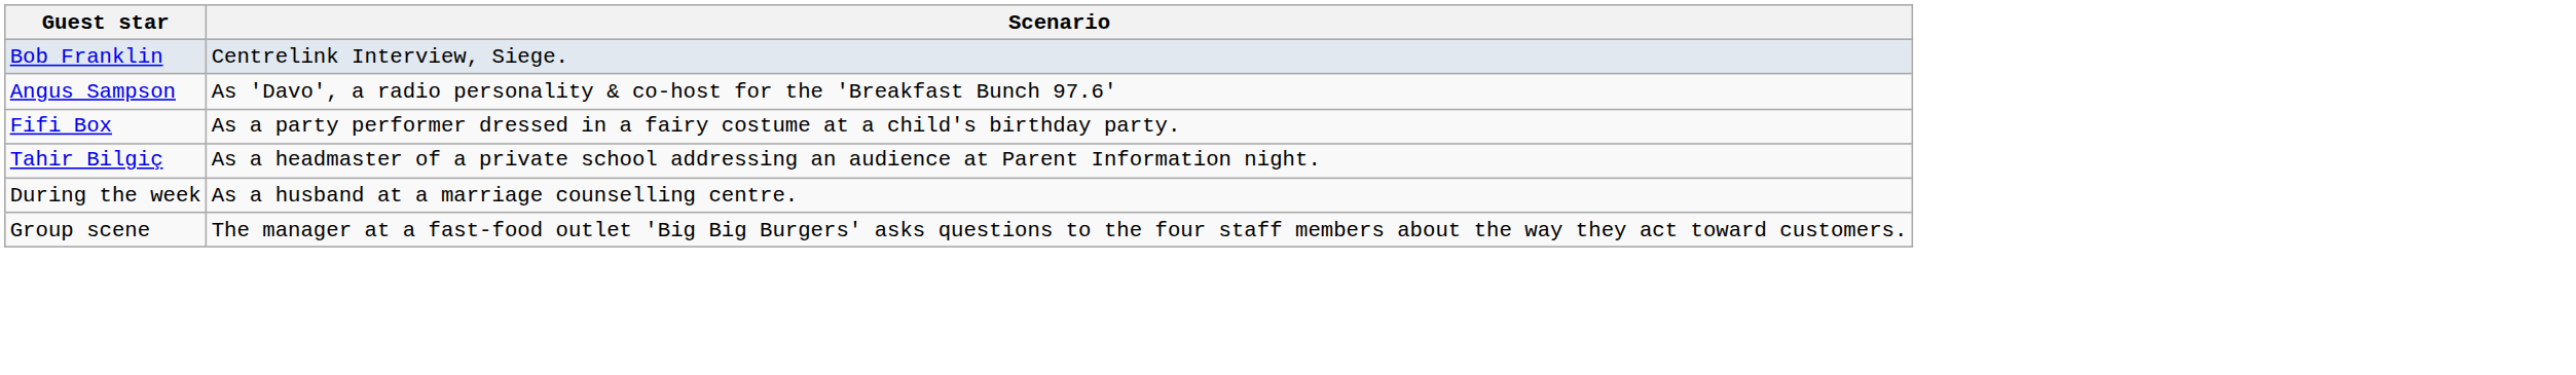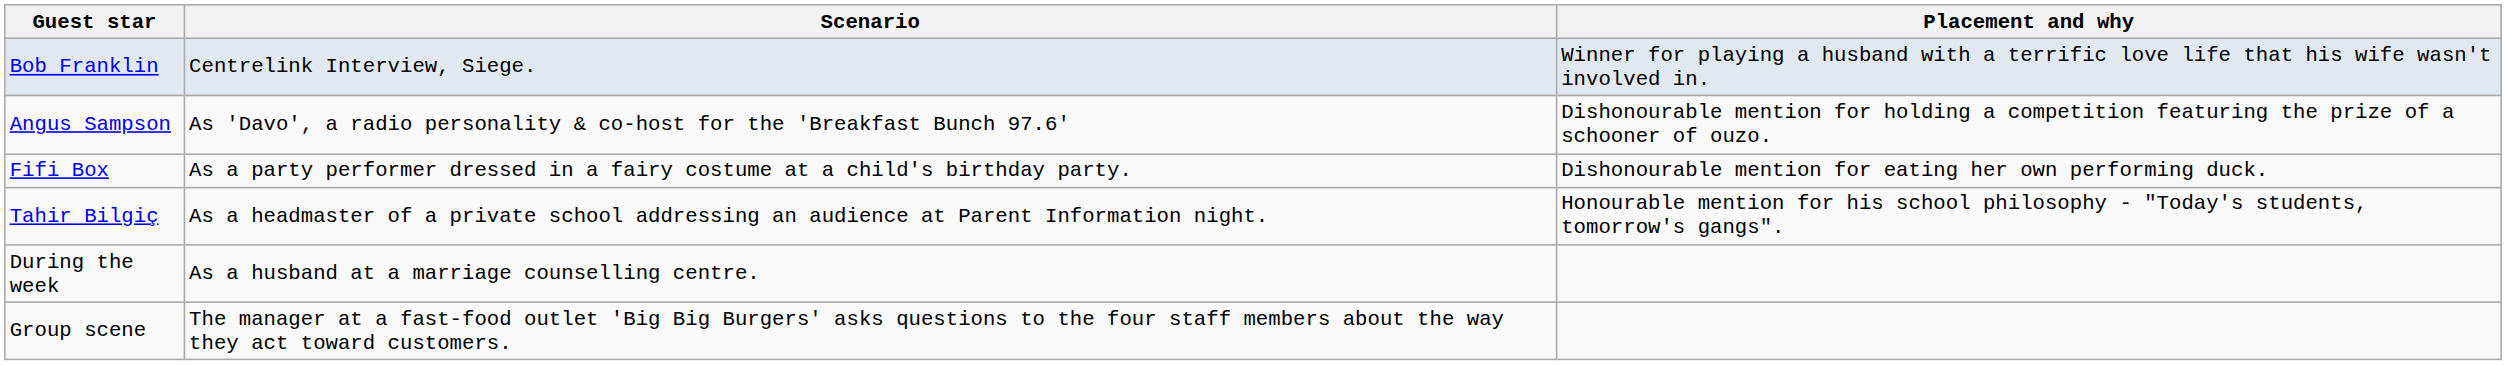+ column: Placement and why | Winner for playing a husband with a terrific love life that his wife wasn't involved in. | Dishonourable mention for holding a competition featuring the prize of a schooner of ouzo. | Dishonourable mention for eating her own performing duck. | Honourable mention for his school philosophy - "Today's students, tomorrow's gangs".
